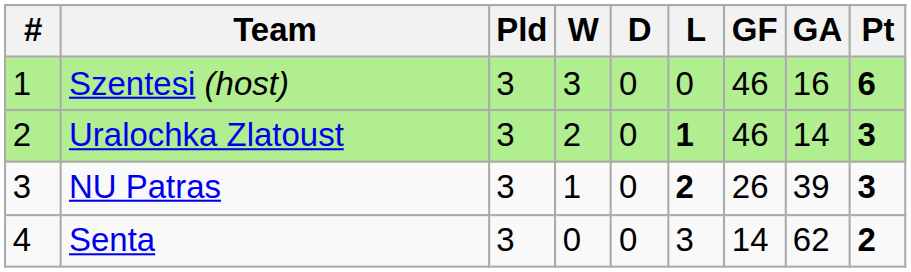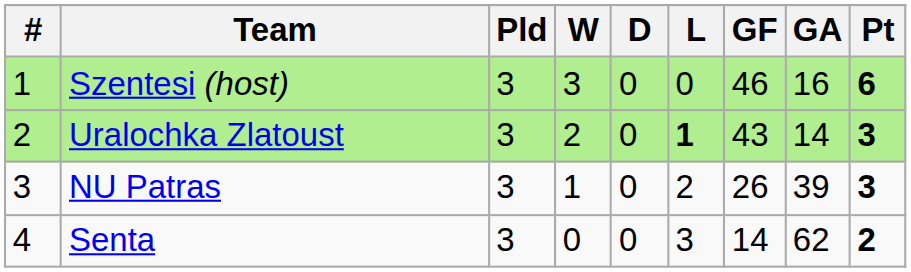Uralochka Zlatoust | GF: 46 -> 43
NU Patras | L: bold -> normal
